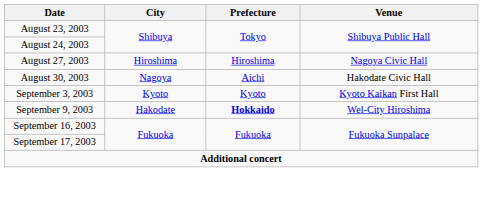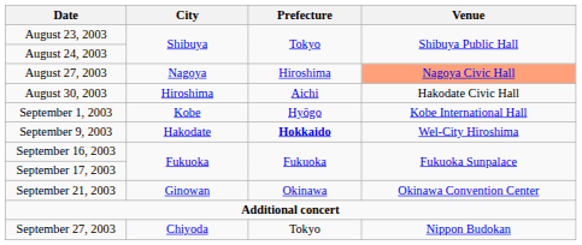August 27, 2003 | City: Hiroshima -> Nagoya
August 27, 2003 | Venue: no background -> lightsalmon background
August 30, 2003 | City: Nagoya -> Hiroshima
+ row: September 1, 2003 | Kobe | Hyōgo | Kobe International Hall
- row: September 3, 2003 | Kyoto | Kyoto | Kyoto Kaikan First Hall
+ row: September 21, 2003 | Ginowan | Okinawa | Okinawa Convention Center
+ row: September 27, 2003 | Chiyoda | Tokyo | Nippon Budokan
